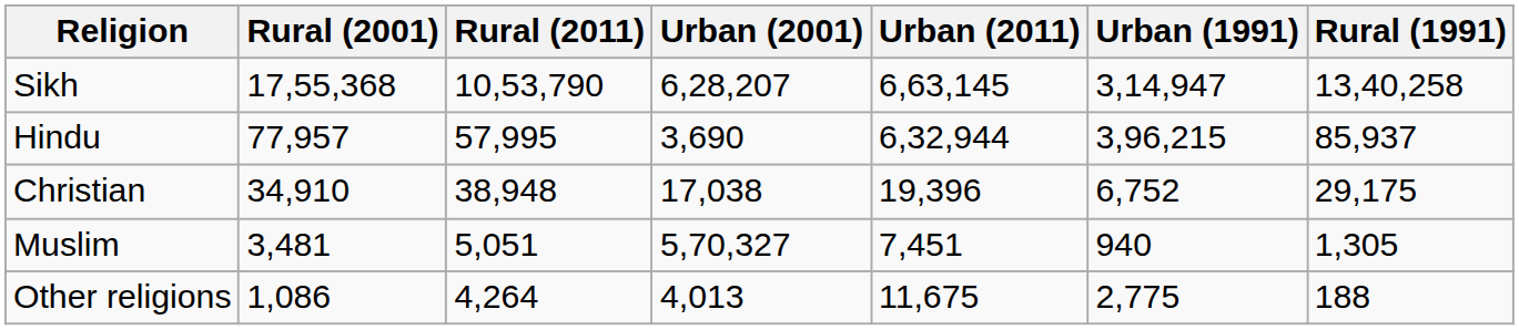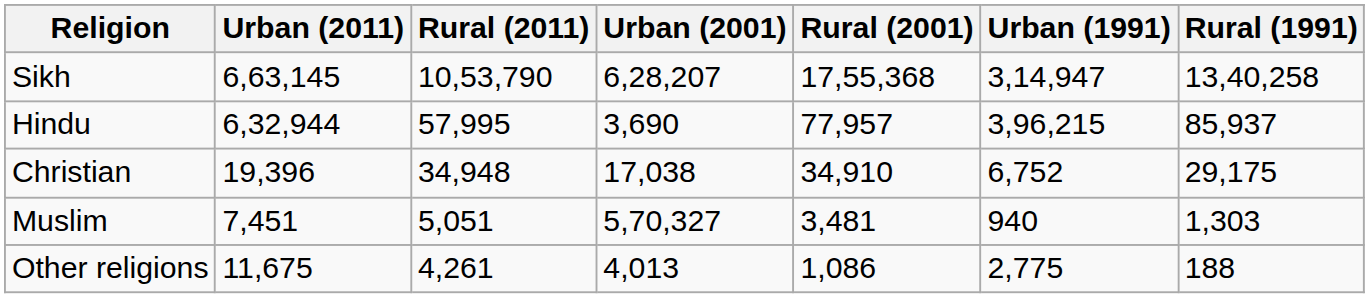columns swapped: Urban (2011) <-> Rural (2001)
Christian | Rural (2011): 38,948 -> 34,948
Muslim | Rural (1991): 1,305 -> 1,303
Other religions | Rural (2011): 4,264 -> 4,261
